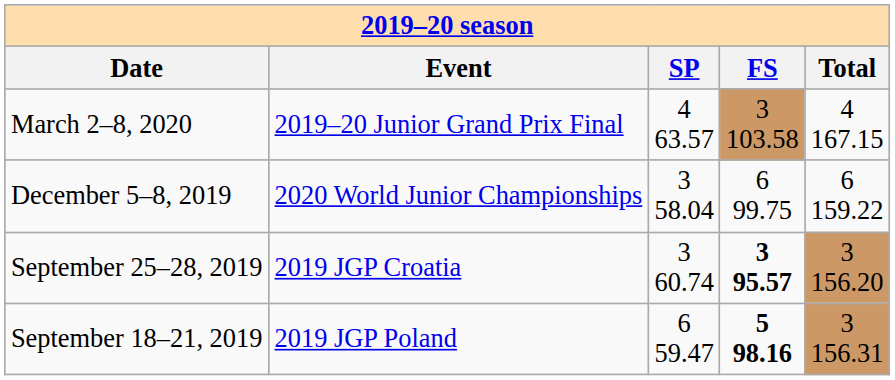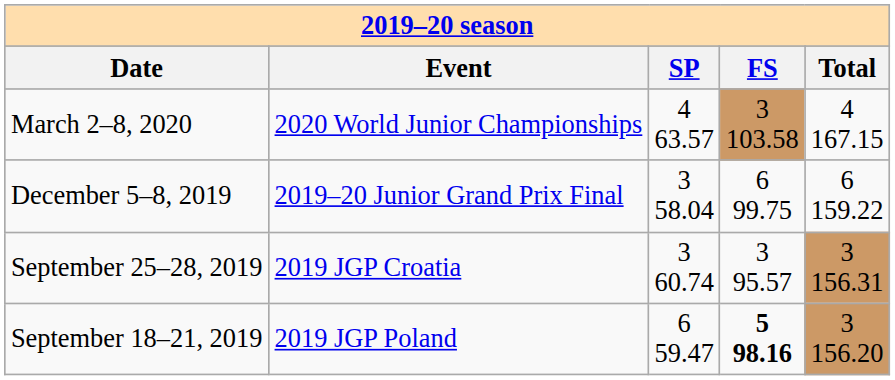March 2–8, 2020 | column 2: 2019–20 Junior Grand Prix Final -> 2020 World Junior Championships
December 5–8, 2019 | column 2: 2020 World Junior Championships -> 2019–20 Junior Grand Prix Final
September 25–28, 2019 | column 4: bold -> normal
September 25–28, 2019 | column 5: 3 156.20 -> 3 156.31
September 18–21, 2019 | column 5: 3 156.31 -> 3 156.20
